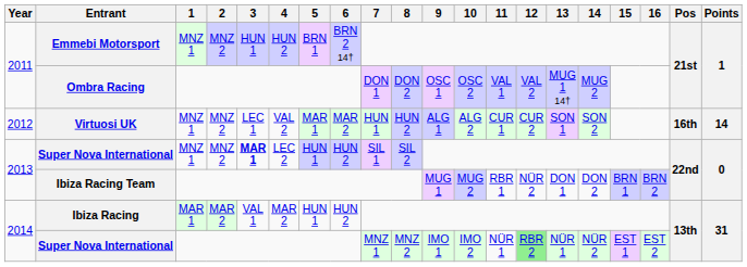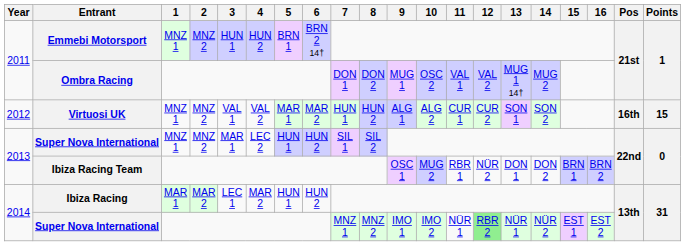Ombra Racing | 9: OSC 1 -> MUG 1
Virtuosi UK | 3: LEC 1 -> VAL 1
Virtuosi UK | Points: 14 -> 15
2013 / Super Nova International | 3: bold -> normal
Ibiza Racing Team | 9: MUG 1 -> OSC 1
Ibiza Racing | 3: VAL 1 -> LEC 1
